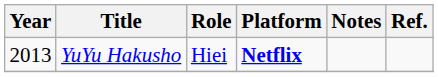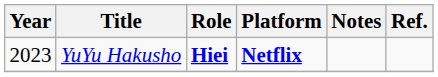YuYu Hakusho | Year: 2013 -> 2023
YuYu Hakusho | Role: normal -> bold
